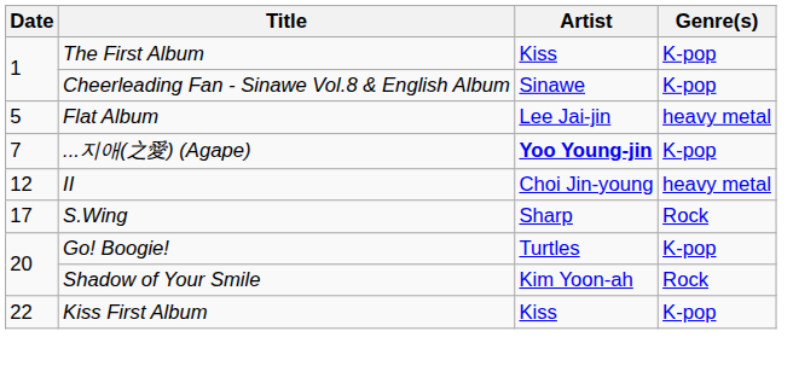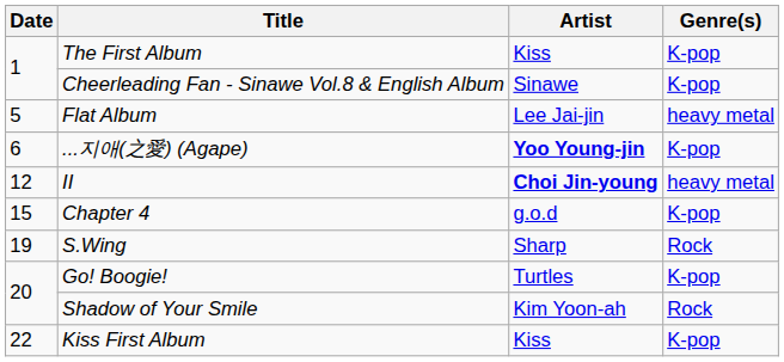...지애(之愛) (Agape) | Date: 7 -> 6
II | Artist: normal -> bold
+ row: 15 | Chapter 4 | g.o.d | K-pop
S.Wing | Date: 17 -> 19
